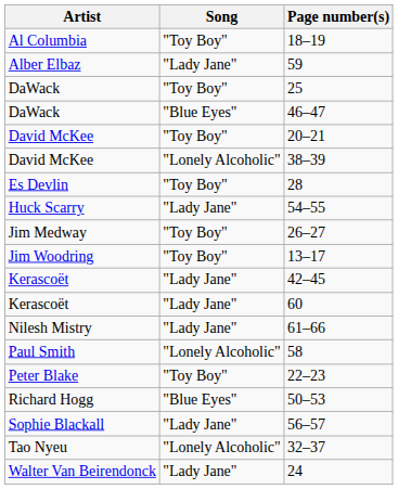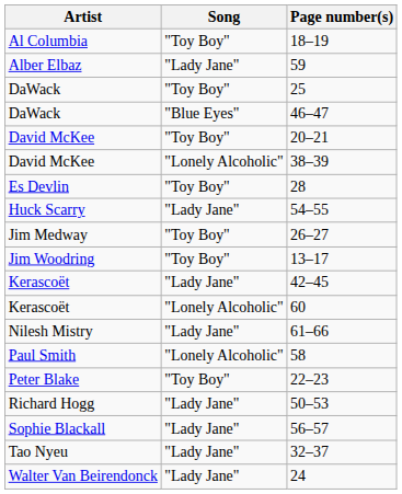60 | Song: "Lady Jane" -> "Lonely Alcoholic"
50–53 | Song: "Blue Eyes" -> "Lady Jane"
32–37 | Song: "Lonely Alcoholic" -> "Lady Jane"
